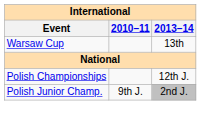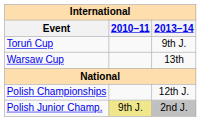+ row: Toruń Cup | 9th J.
Polish Junior Champ. | 2010–11: no background -> khaki background
